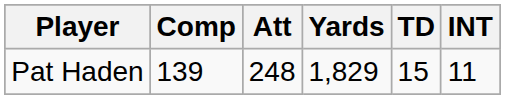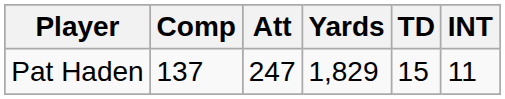Pat Haden | Comp: 139 -> 137
Pat Haden | Att: 248 -> 247
